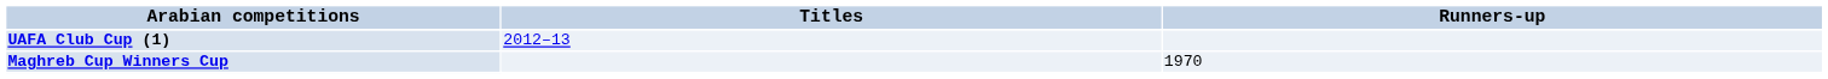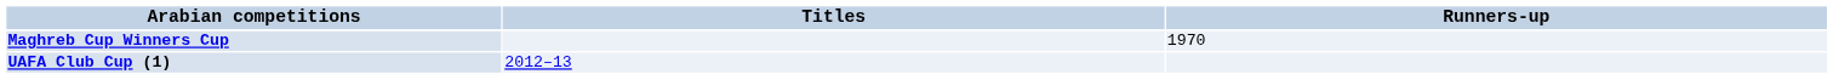rows swapped: UAFA Club Cup (1) <-> Maghreb Cup Winners Cup
